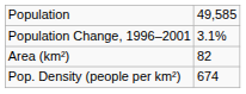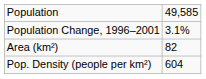Pop. Density (people per km²) | column 2: 674 -> 604
